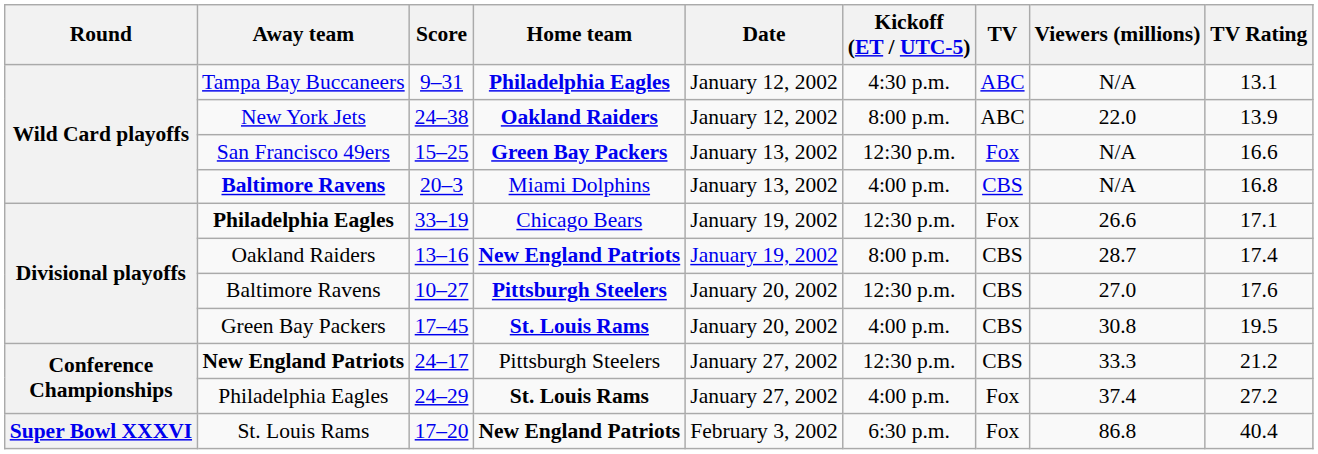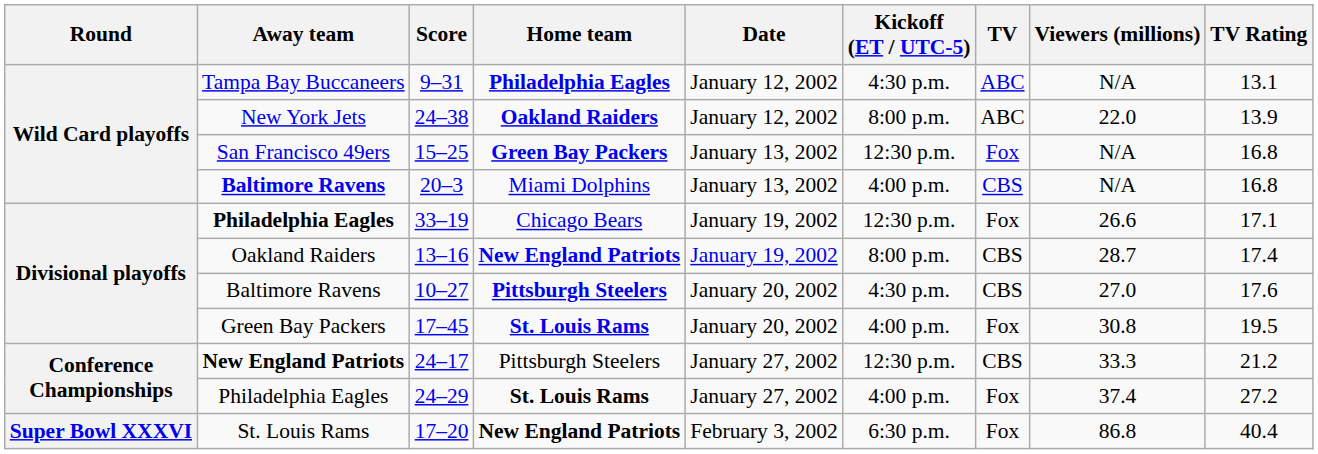15–25 | TV Rating: 16.6 -> 16.8
10–27 | Kickoff (ET / UTC-5): 12:30 p.m. -> 4:30 p.m.
17–45 | TV: CBS -> Fox
